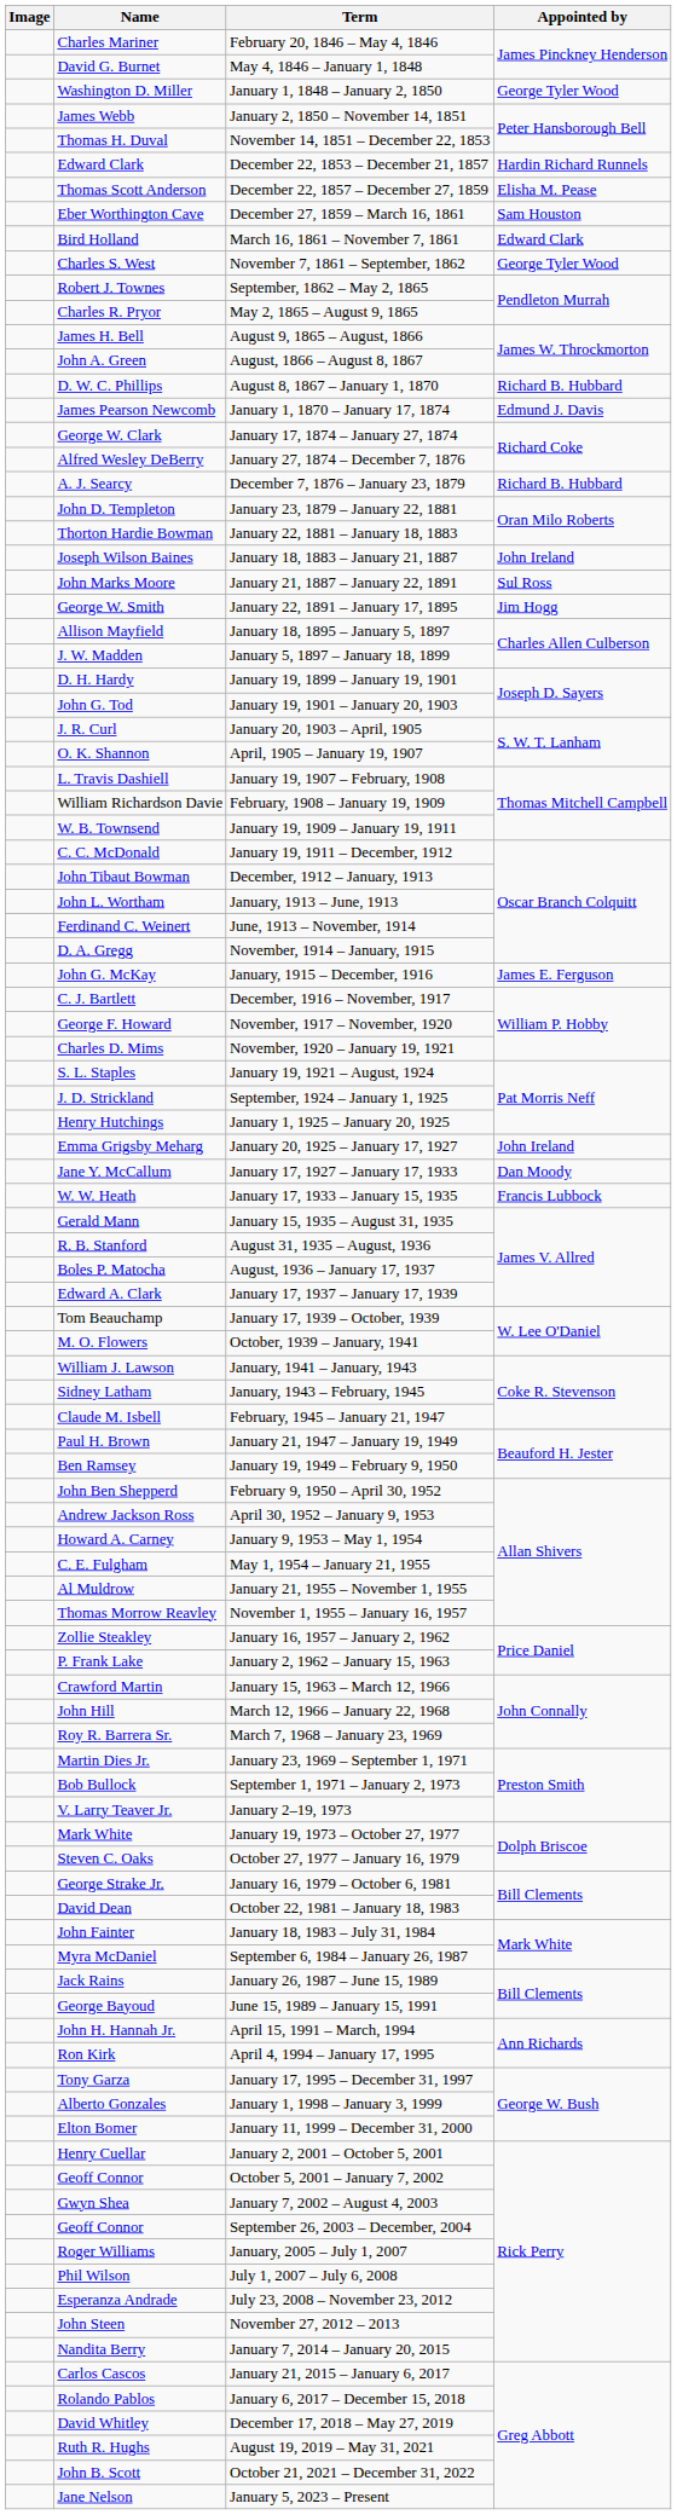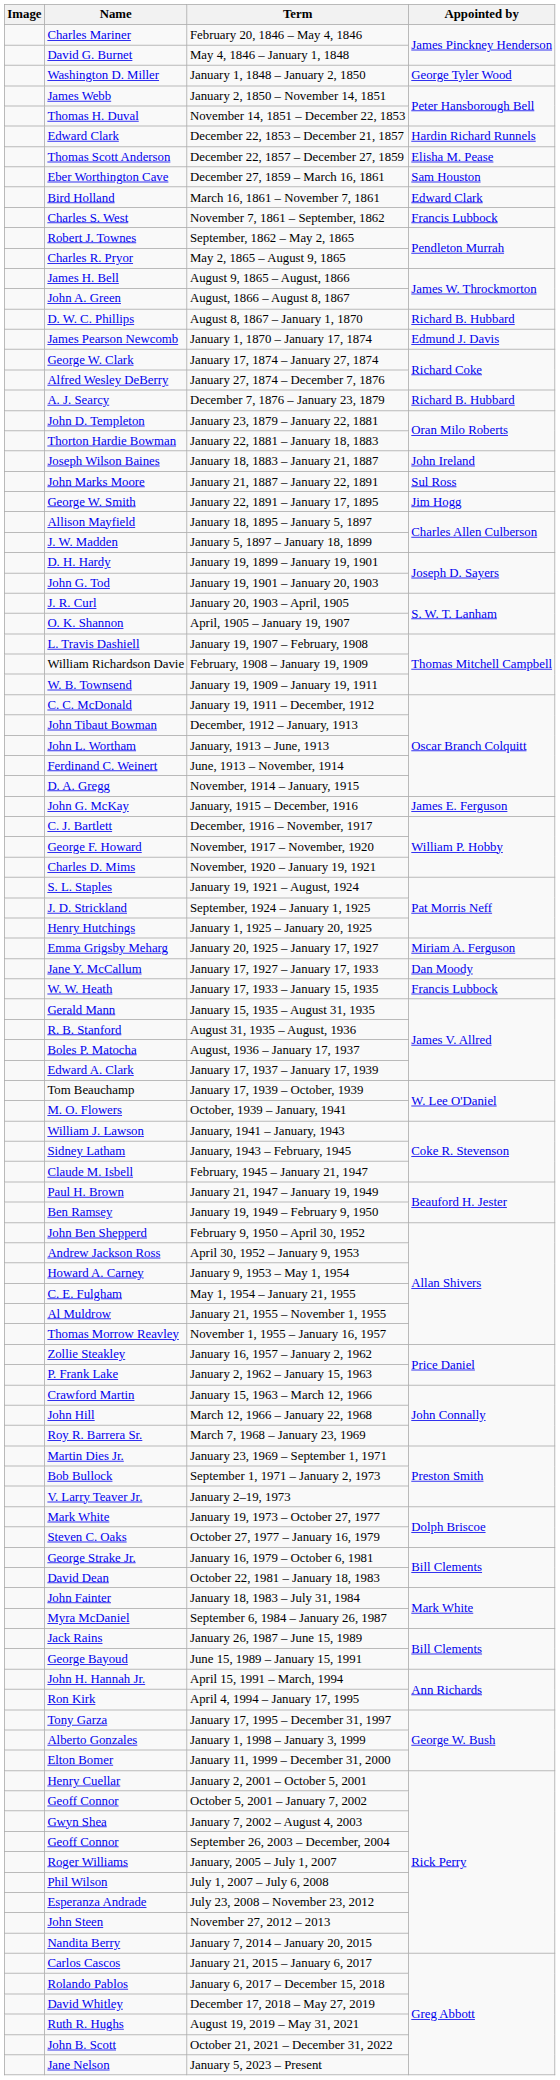November 7, 1861 – September, 1862 | Appointed by: George Tyler Wood -> Francis Lubbock
January 20, 1925 – January 17, 1927 | Appointed by: John Ireland -> Miriam A. Ferguson
